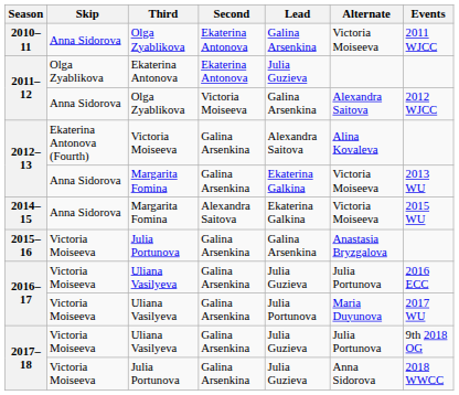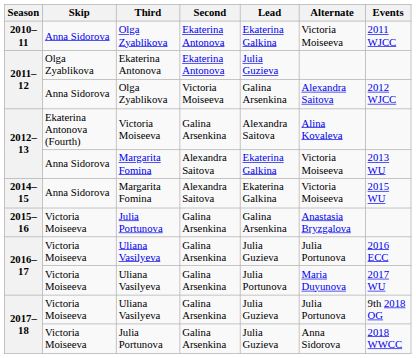2010–11 | Lead: Galina Arsenkina -> Ekaterina Galkina
2012–13 / Margarita Fomina | Second: Galina Arsenkina -> Alexandra Saitova
